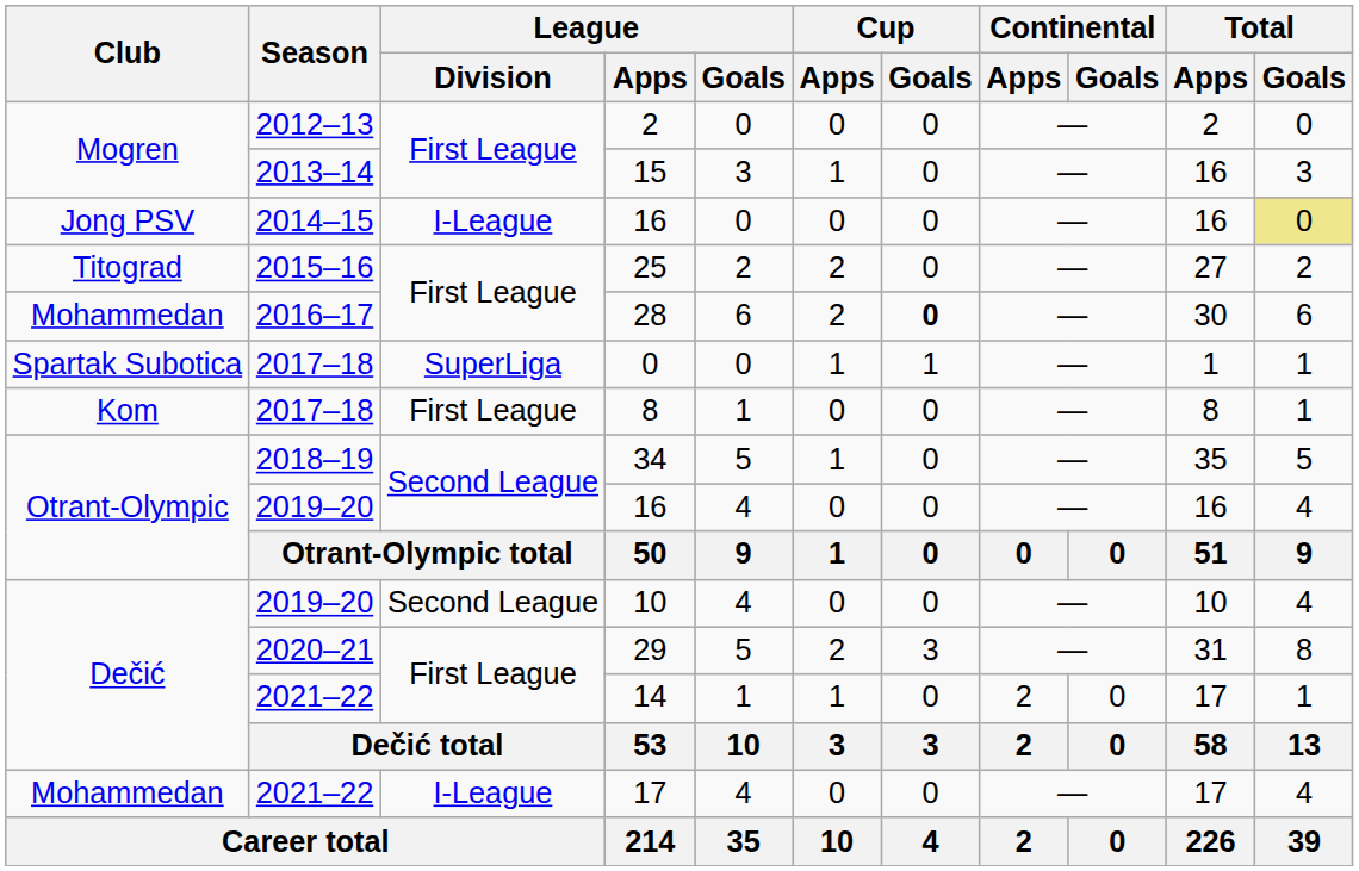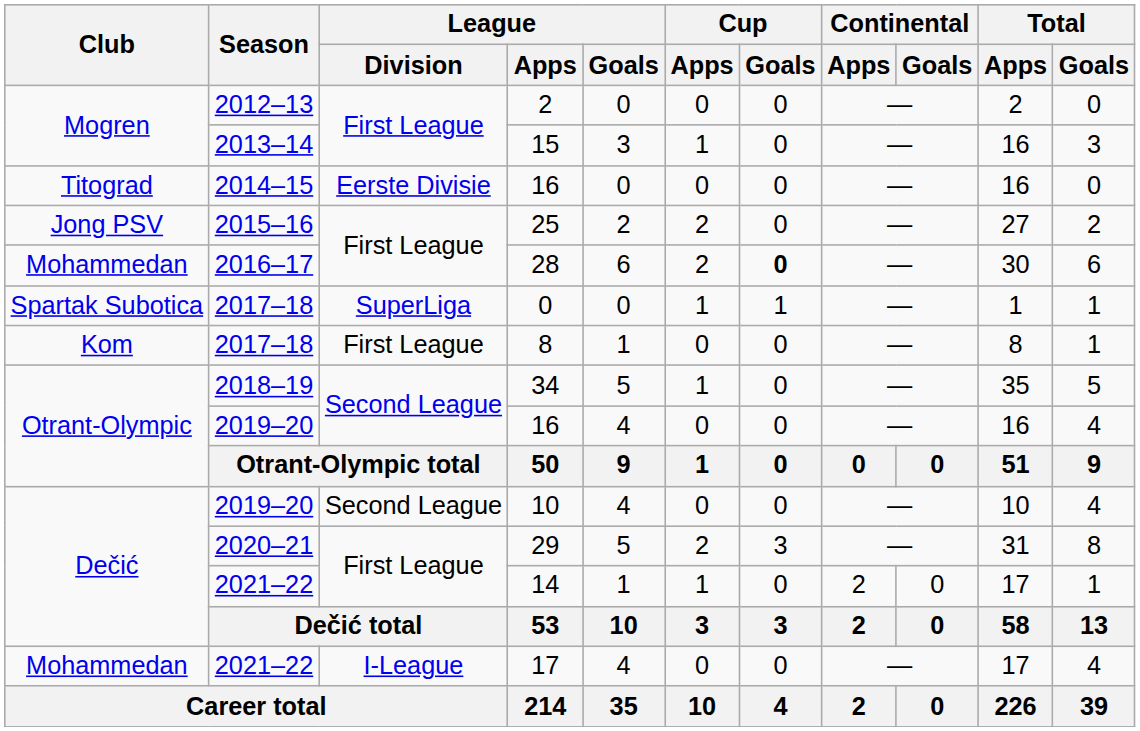2014–15 / 16 | Club: Jong PSV -> Titograd
2014–15 / 16 | League / Division: I-League -> Eerste Divisie
2014–15 / 16 | Total / Goals: khaki background -> no background
25 | Club: Titograd -> Jong PSV
